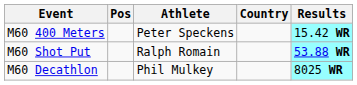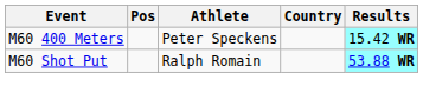- row: M60 Decathlon | Phil Mulkey | 8025 WR
